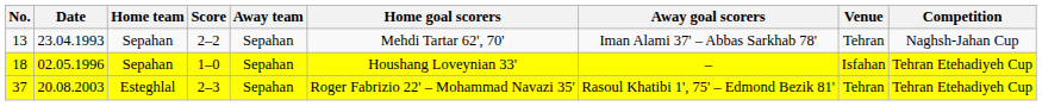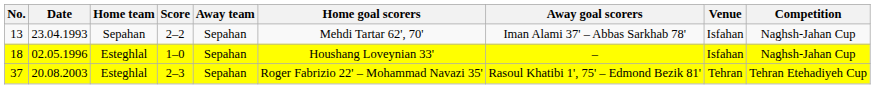13 | Venue: Tehran -> Isfahan
18 | Home team: Sepahan -> Esteghlal
18 | Competition: Tehran Etehadiyeh Cup -> Naghsh-Jahan Cup
